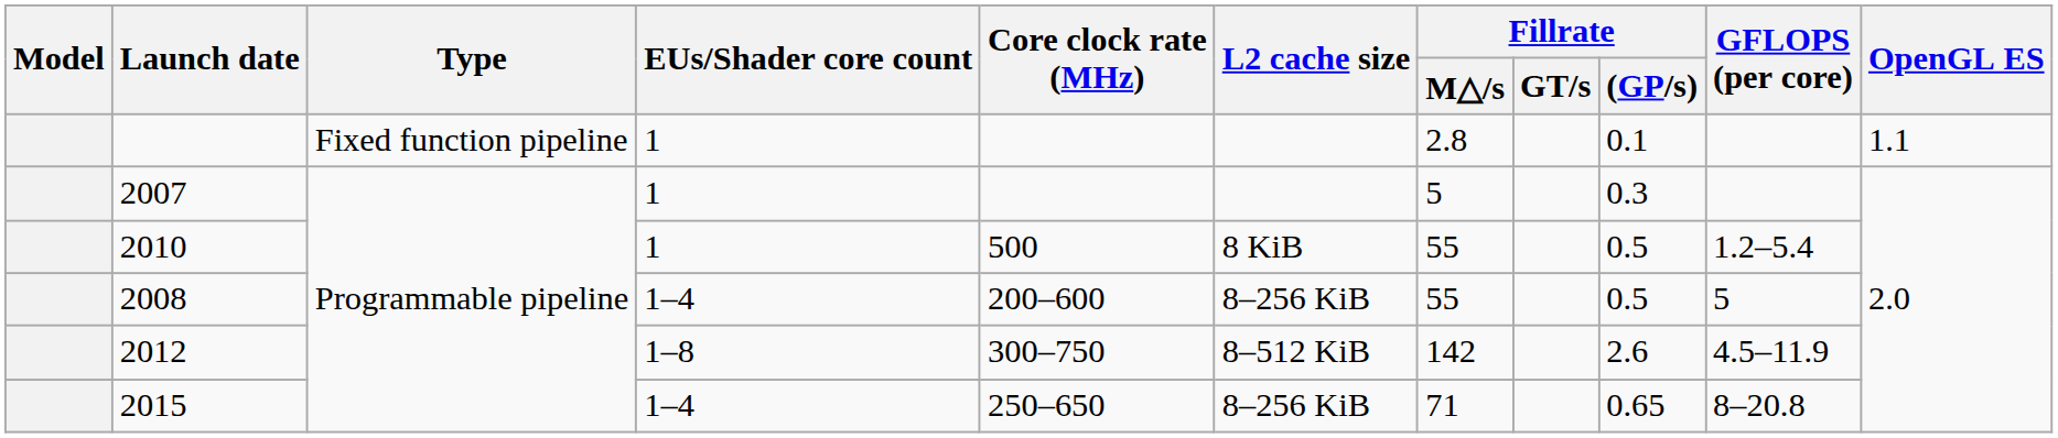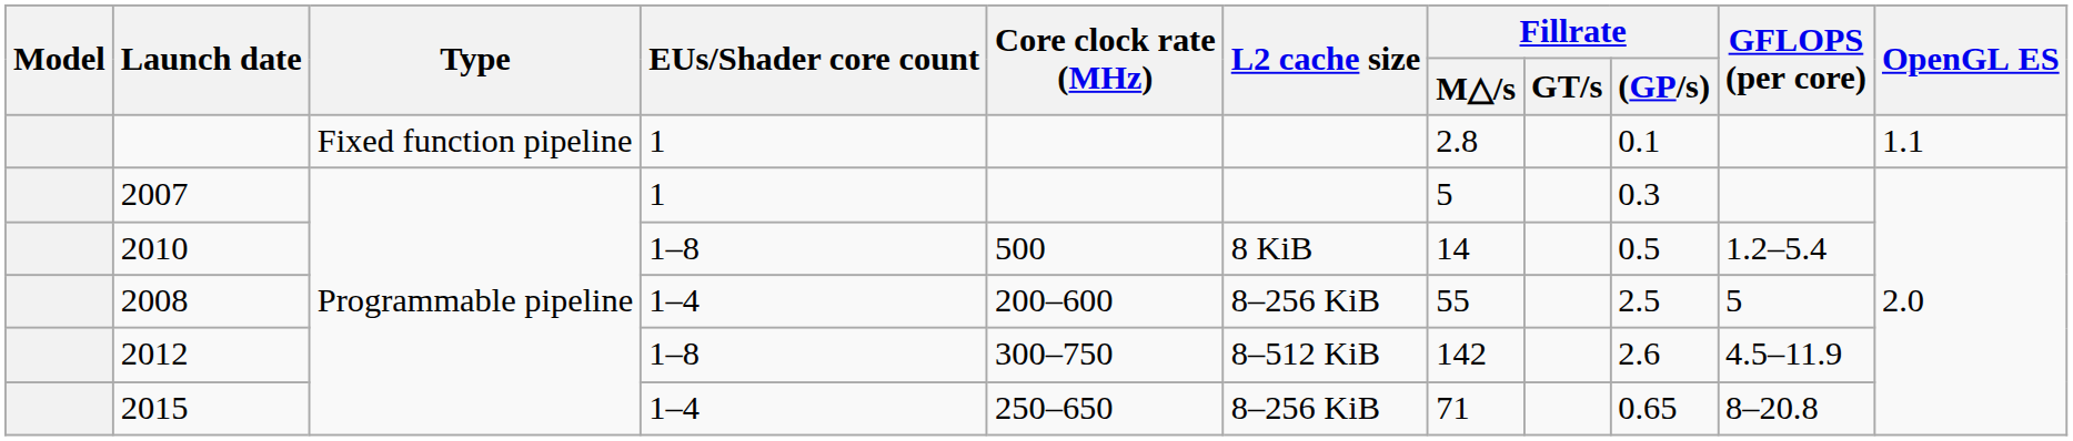2010 | EUs/Shader core count: 1 -> 1–8
2010 | Fillrate / M△/s: 55 -> 14
2008 | Fillrate / (GP/s): 0.5 -> 2.5
